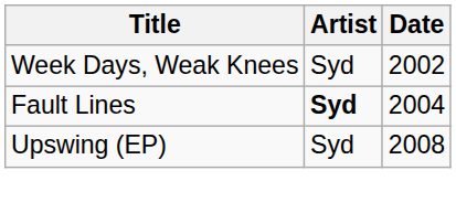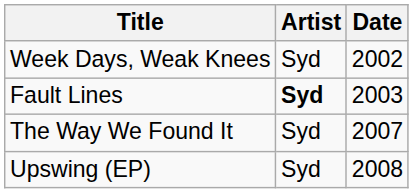Fault Lines | Date: 2004 -> 2003
+ row: The Way We Found It | Syd | 2007
